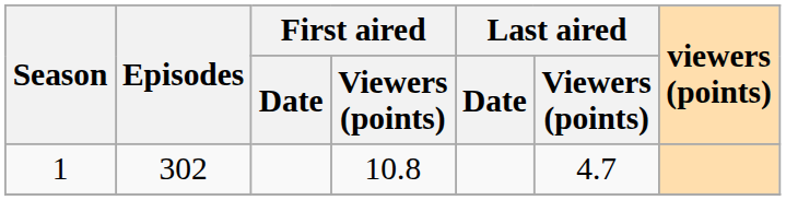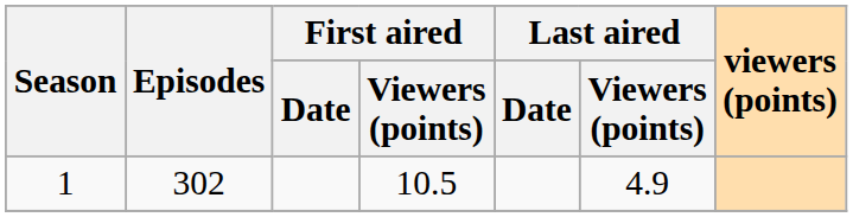1 | First aired / Viewers (points): 10.8 -> 10.5
1 | Last aired / Viewers (points): 4.7 -> 4.9
